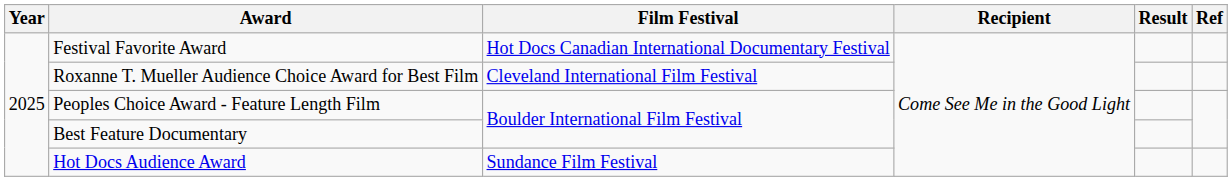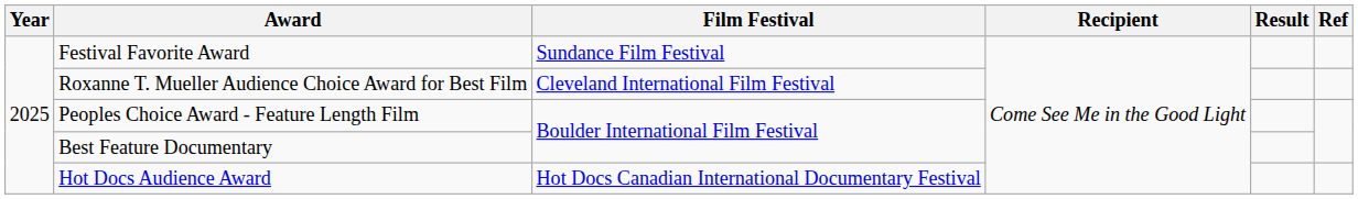Festival Favorite Award | Film Festival: Hot Docs Canadian International Documentary Festival -> Sundance Film Festival
Hot Docs Audience Award | Film Festival: Sundance Film Festival -> Hot Docs Canadian International Documentary Festival
